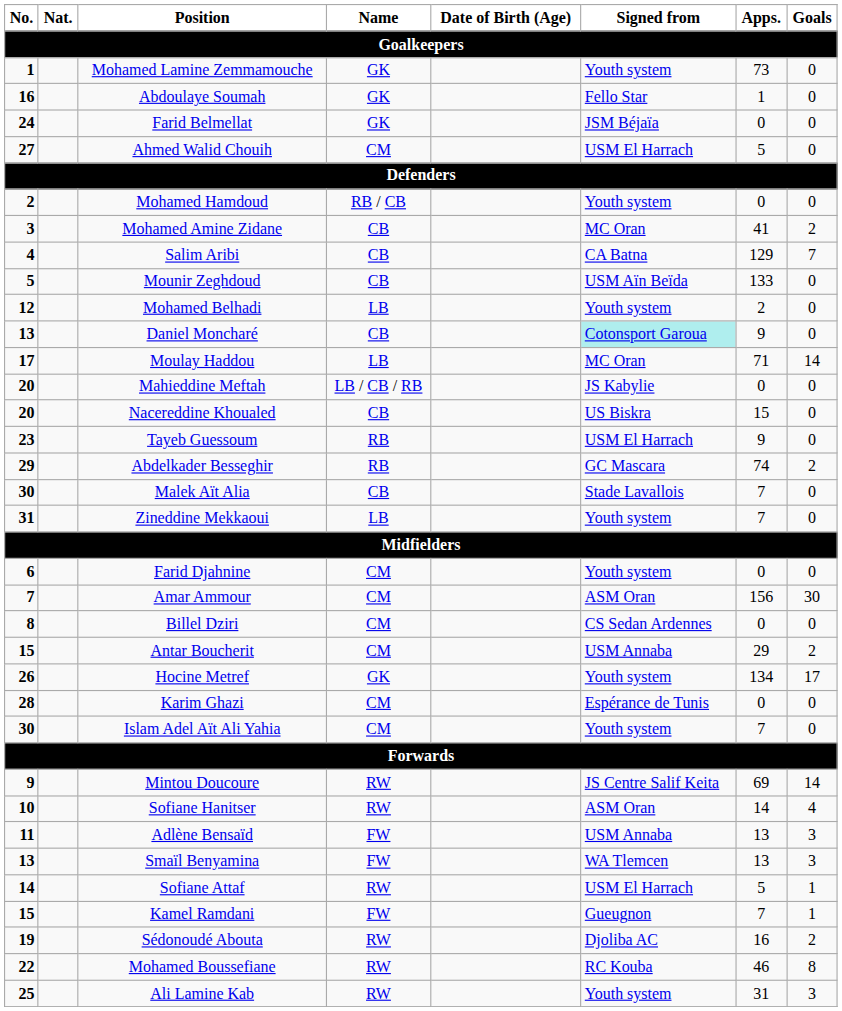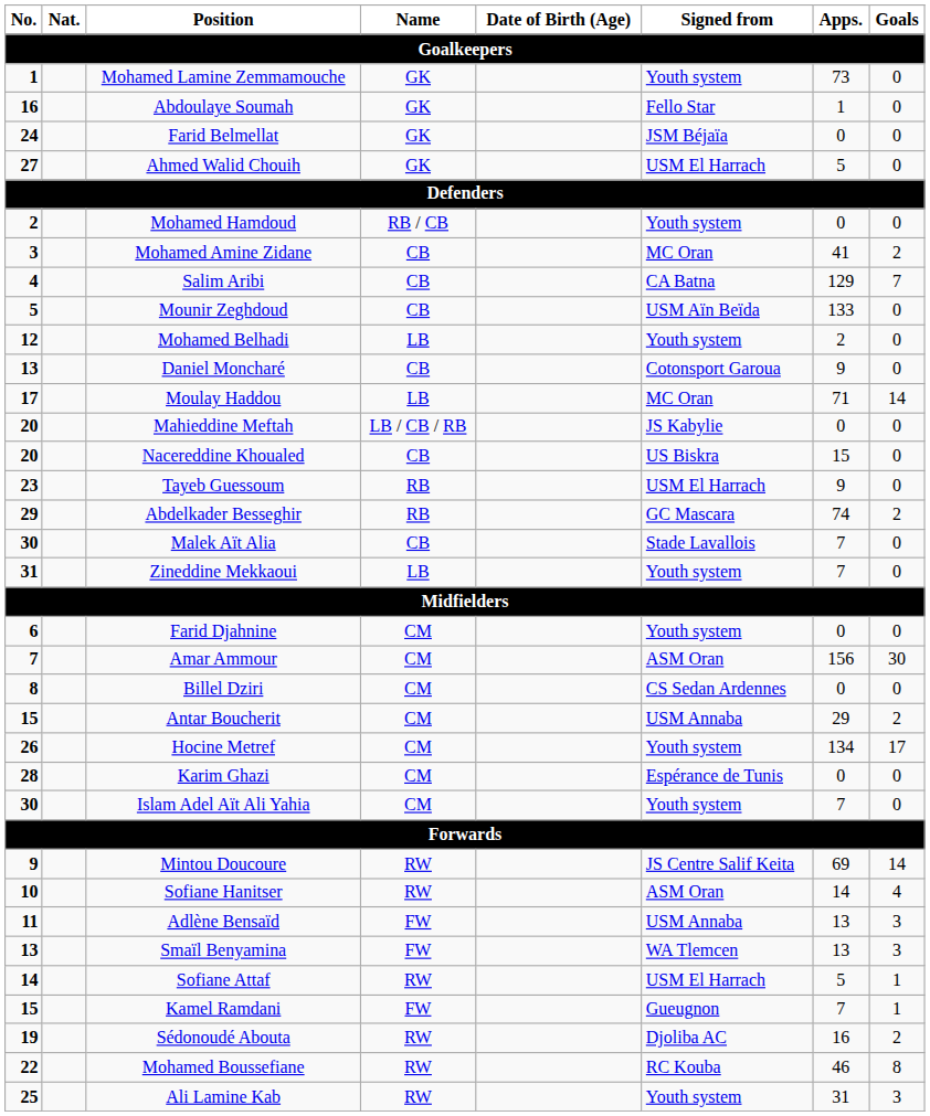Ahmed Walid Chouih | Name: CM -> GK
Daniel Moncharé | Signed from: paleturquoise background -> no background
Hocine Metref | Name: GK -> CM
